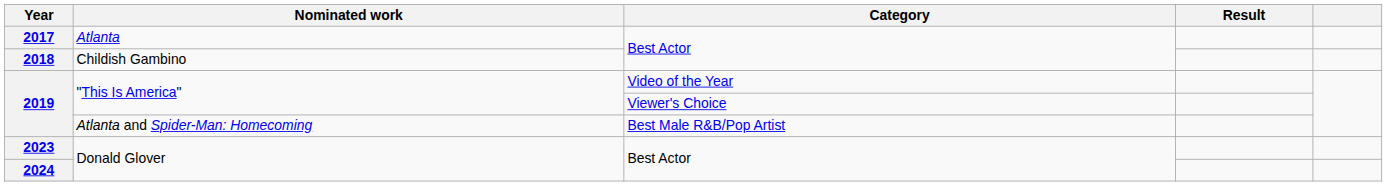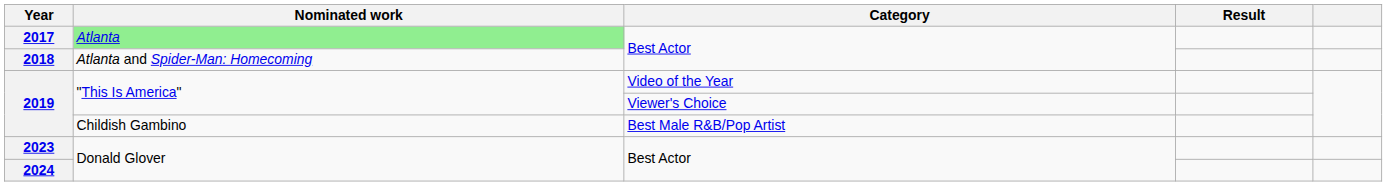2017 | Nominated work: no background -> lightgreen background
2018 | Nominated work: Childish Gambino -> Atlanta and Spider-Man: Homecoming
2019 / Best Male R&B/Pop Artist | Nominated work: Atlanta and Spider-Man: Homecoming -> Childish Gambino
